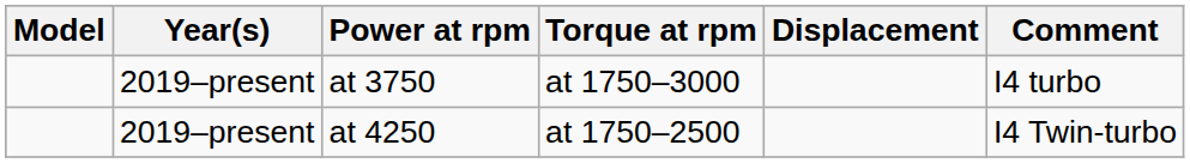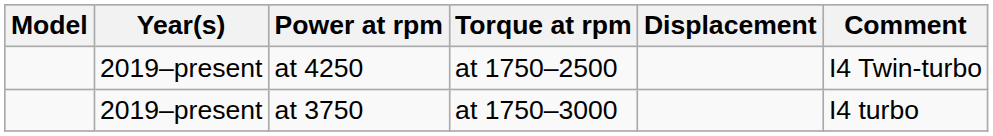rows swapped: at 3750 <-> at 4250
